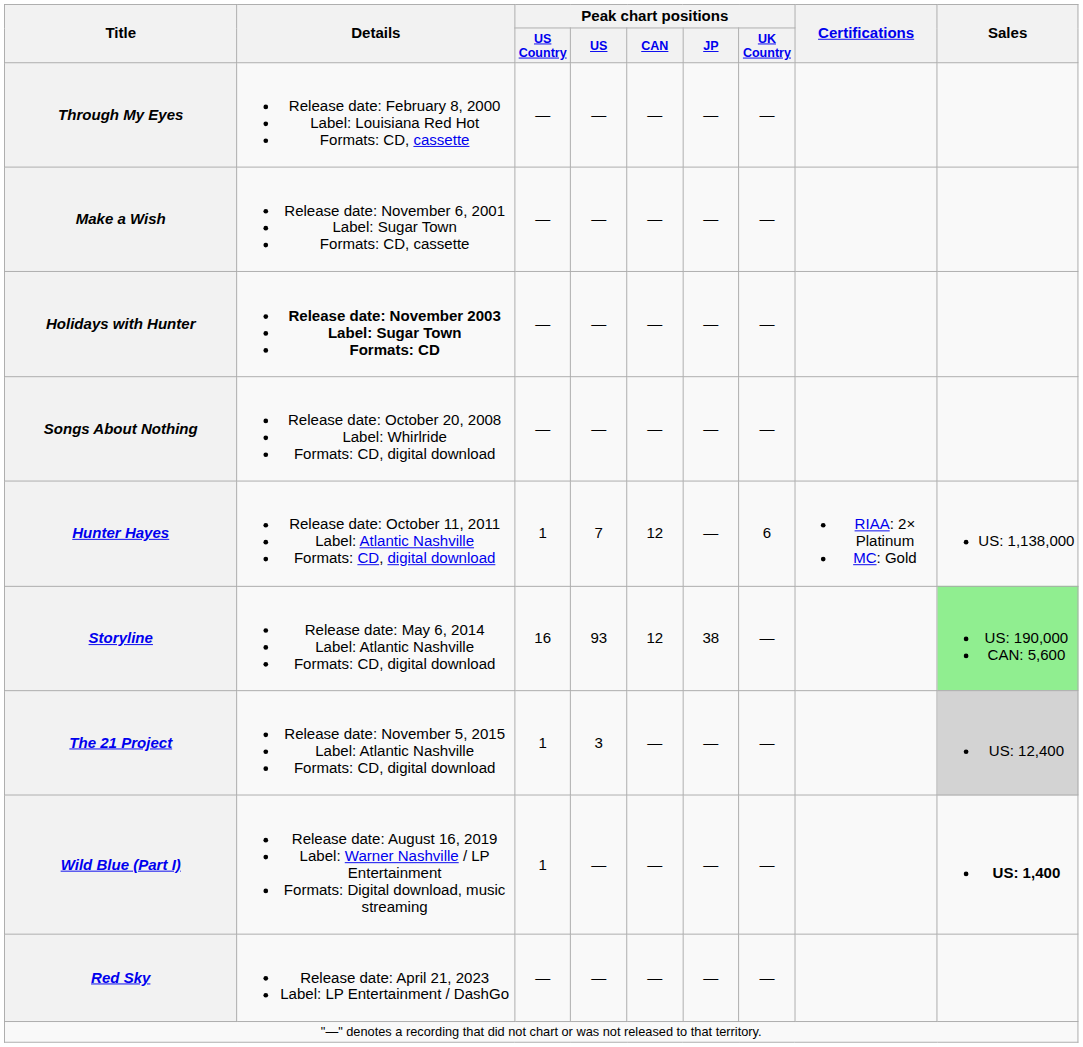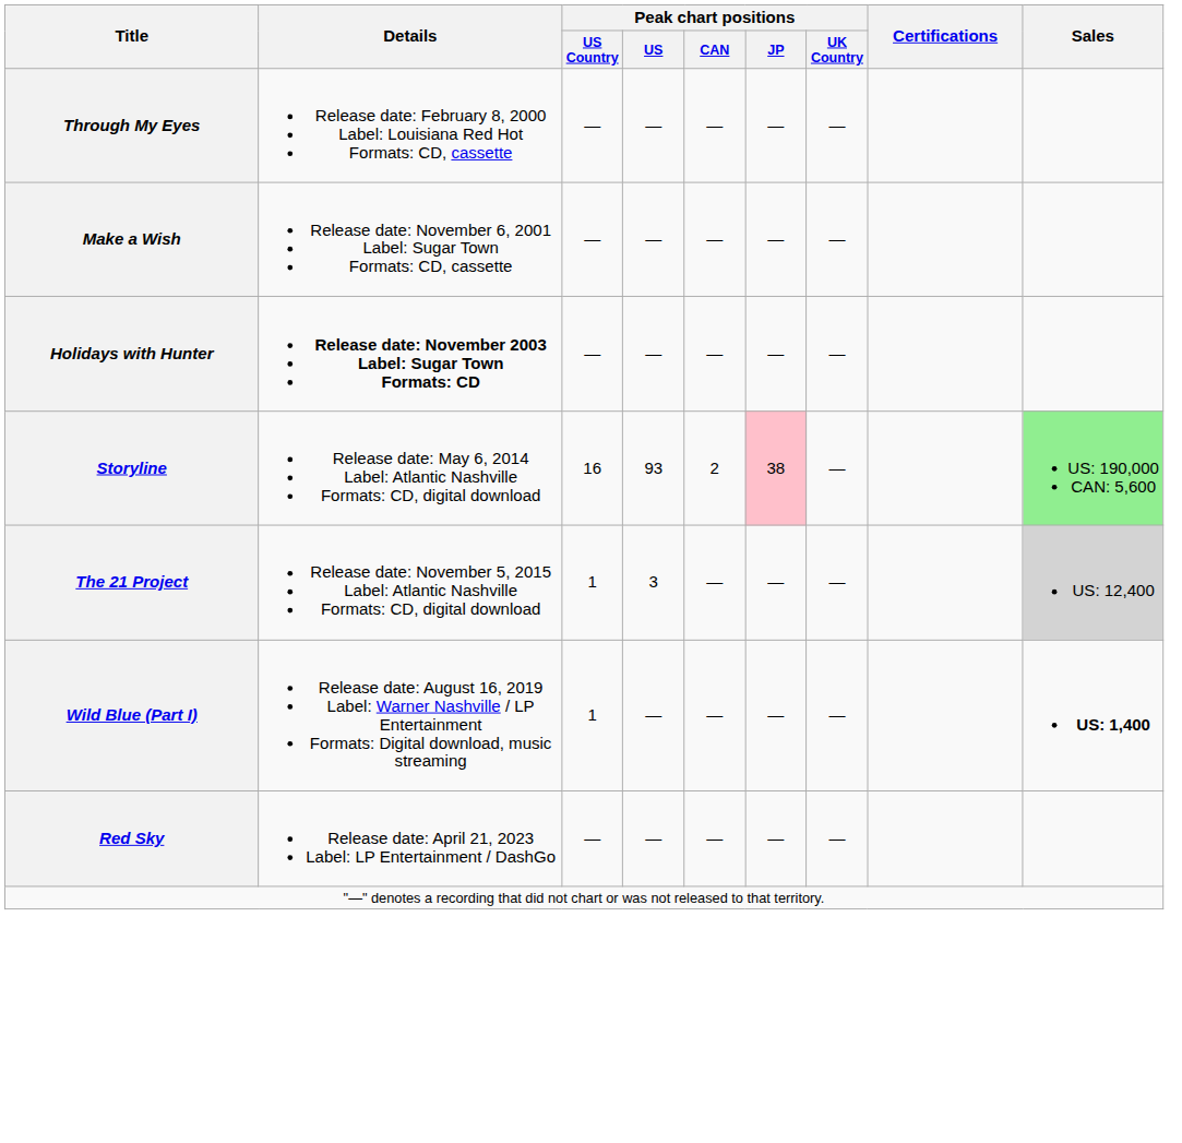- row: Songs About Nothing | Release date: October 20, 2008 Label: Whirlride Formats: CD, digital download | — | — | — | — | —
- row: Hunter Hayes | Release date: October 11, 2011 Label: Atlantic Nashville Formats: CD, digital download | 1 | 7 | 12 | — | 6 | RIAA: 2× Platinum MC: Gold | US: 1,138,000
Storyline | Peak chart positions / CAN: 12 -> 2
Storyline | Peak chart positions / JP: no background -> pink background
